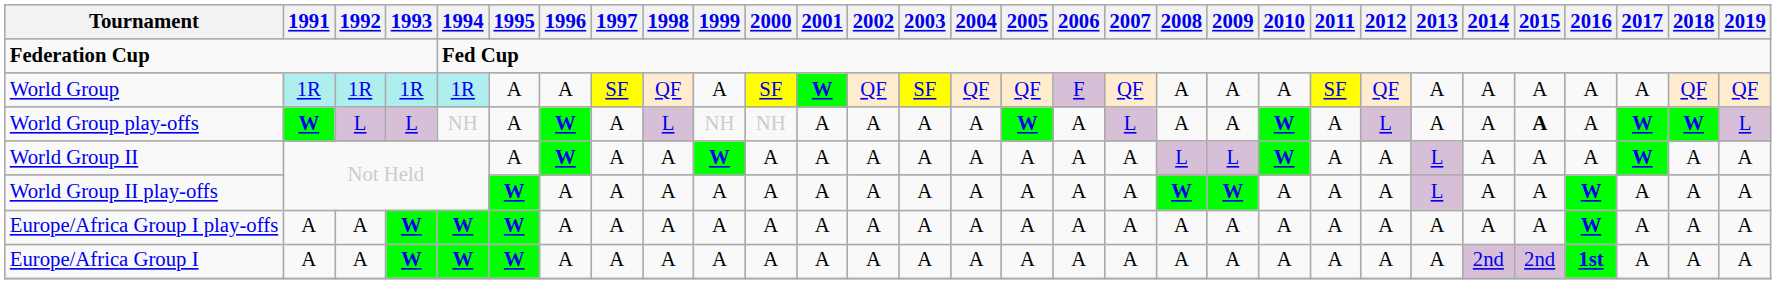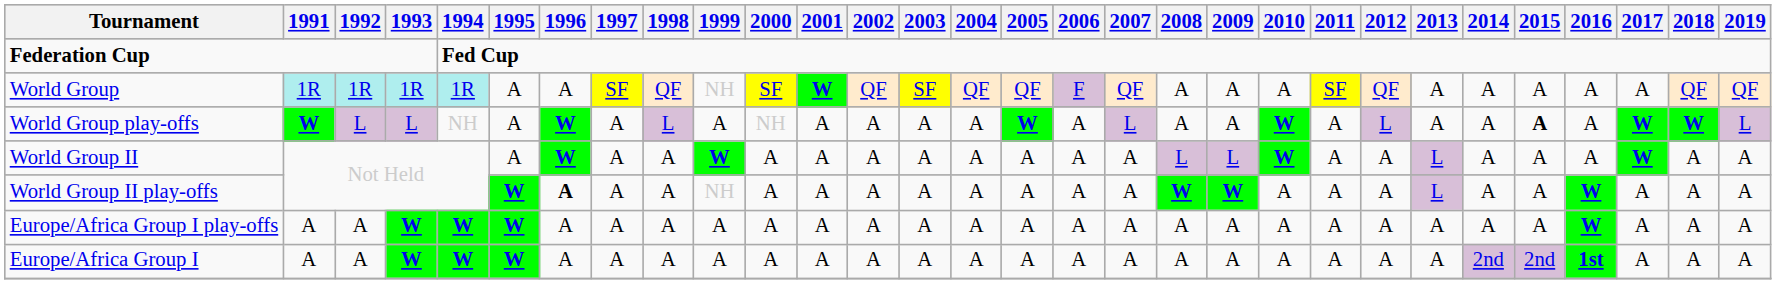World Group | 1999: A -> NH
World Group play-offs | 1999: NH -> A
World Group II play-offs | 1996: normal -> bold
World Group II play-offs | 1999: A -> NH
